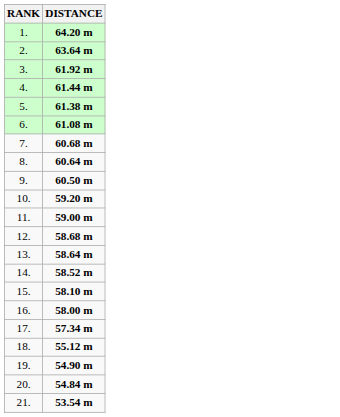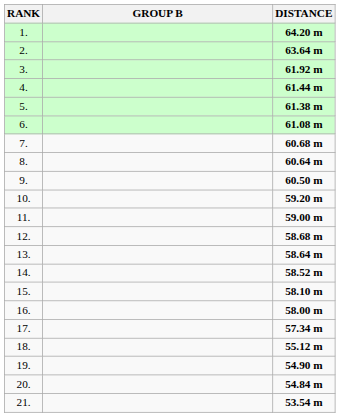+ column: GROUP B
